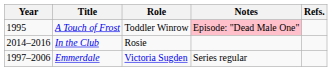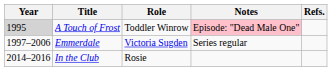A Touch of Frost | Year: no background -> lightgrey background
rows swapped: Emmerdale <-> In the Club
